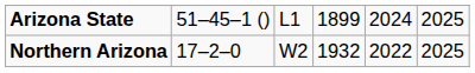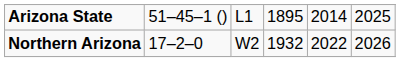Arizona State | column 4: 1899 -> 1895
Arizona State | column 5: 2024 -> 2014
Northern Arizona | column 6: 2025 -> 2026
